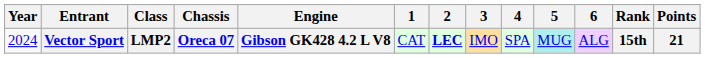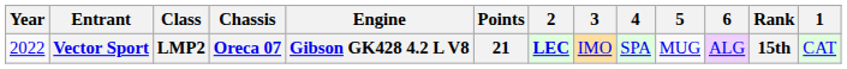columns swapped: 1 <-> Points
Vector Sport | Year: 2024 -> 2022
Vector Sport | 5: paleturquoise background -> no background
